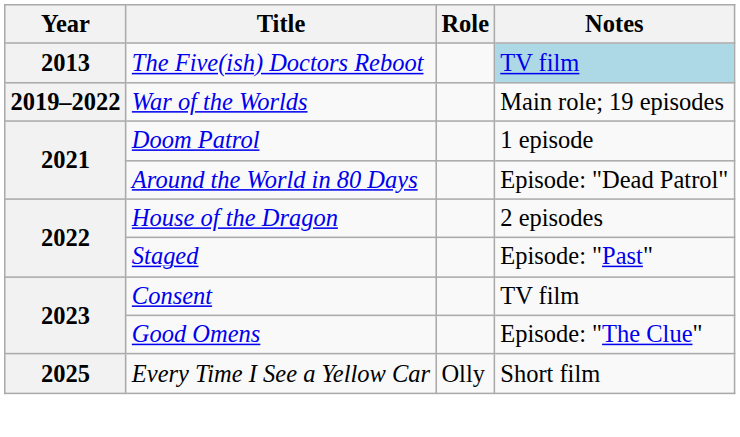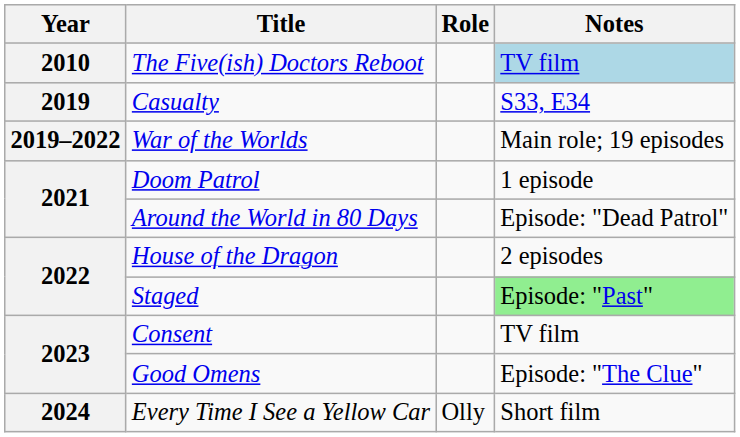The Five(ish) Doctors Reboot | Year: 2013 -> 2010
+ row: 2019 | Casualty | S33, E34
Staged | Notes: no background -> lightgreen background
Every Time I See a Yellow Car | Year: 2025 -> 2024
